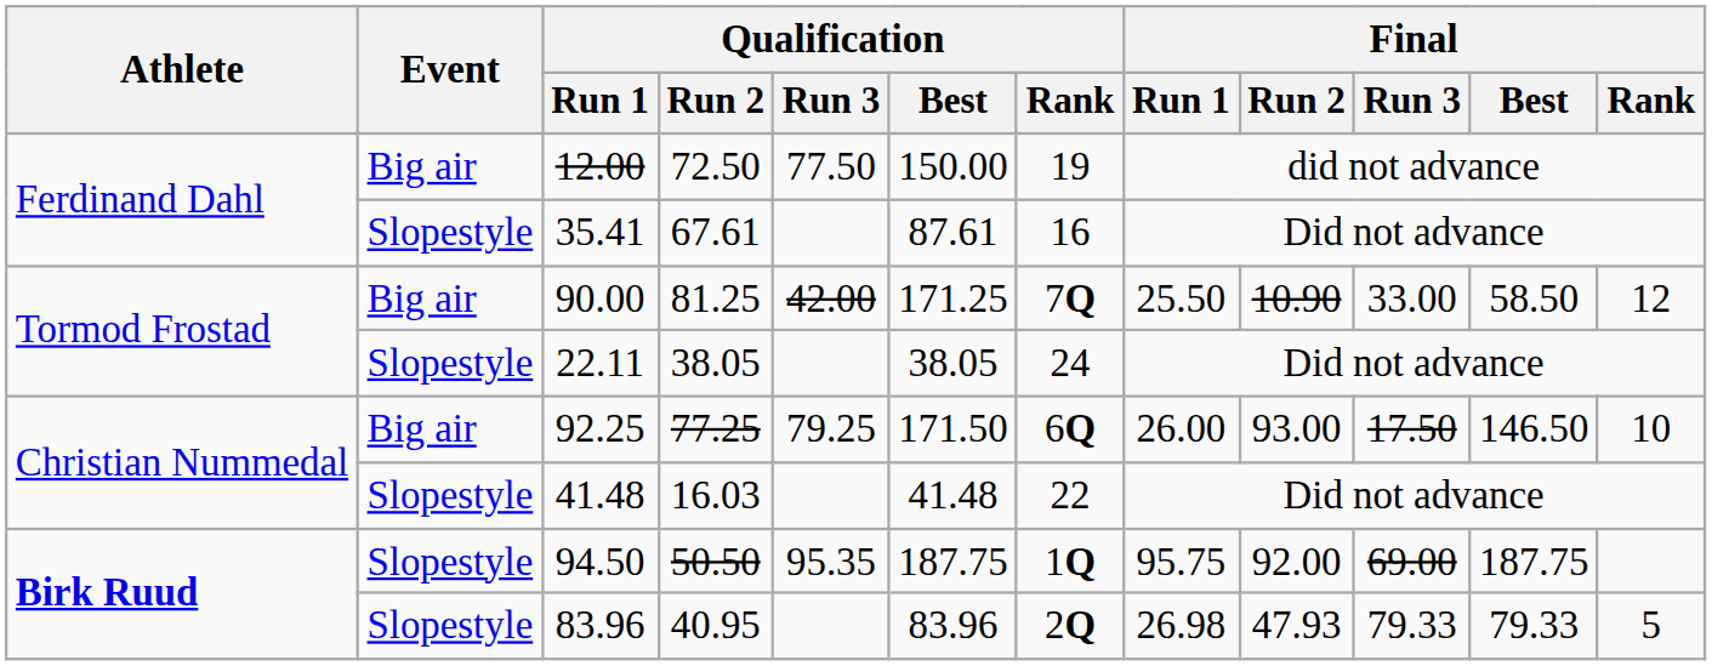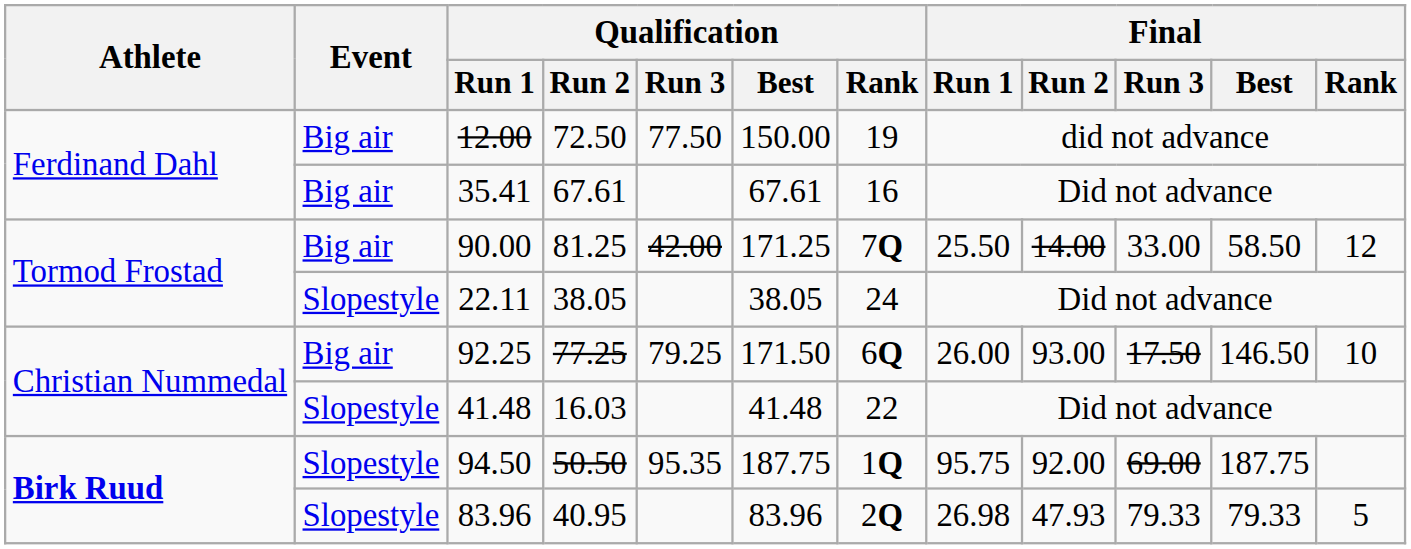35.41 | Event: Slopestyle -> Big air
35.41 | Qualification / Best: 87.61 -> 67.61
90.00 | Final / Run 2: 10.90 -> 14.00
